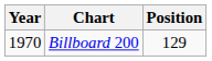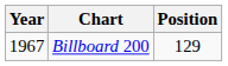Billboard 200 | Year: 1970 -> 1967
